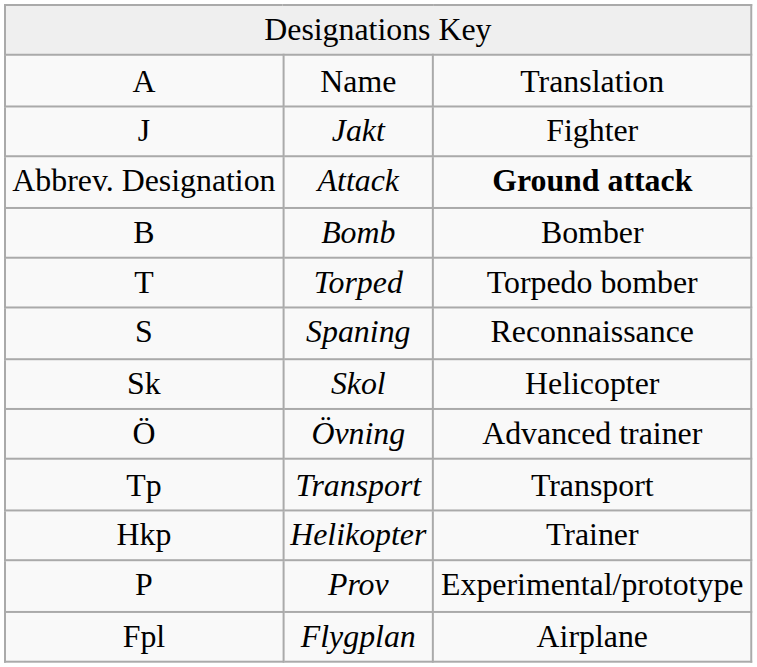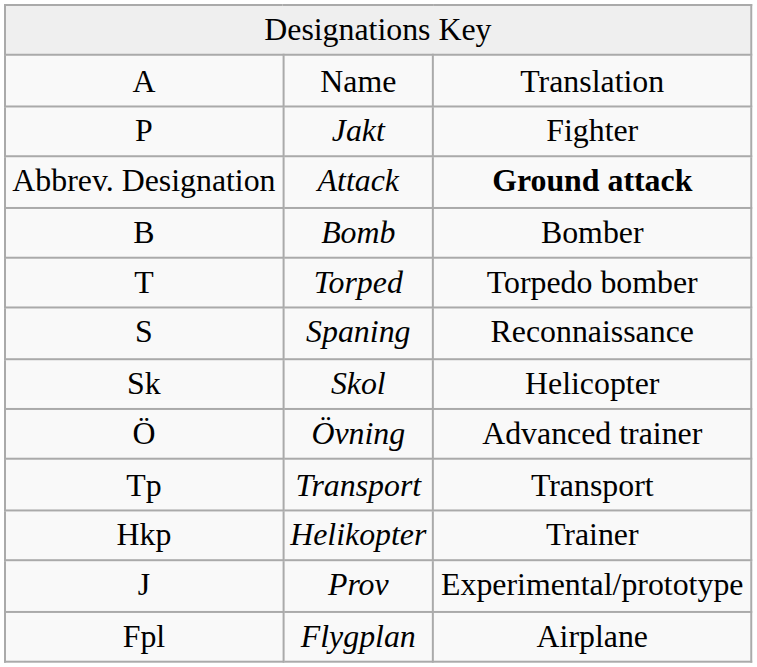Jakt | column 1: J -> P
Prov | column 1: P -> J
